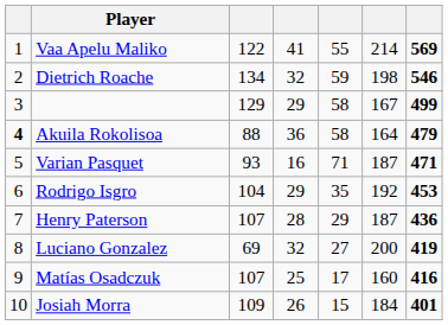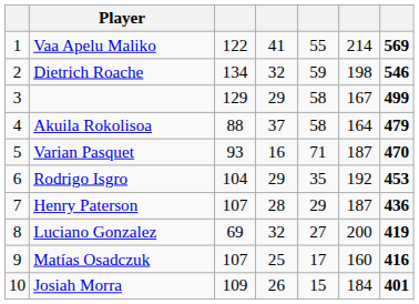Akuila Rokolisoa | column 1: bold -> normal
Akuila Rokolisoa | column 4: 36 -> 37
Varian Pasquet | column 7: 471 -> 470
